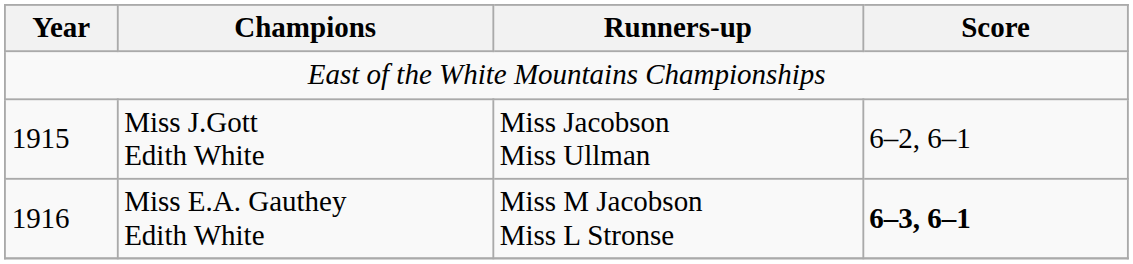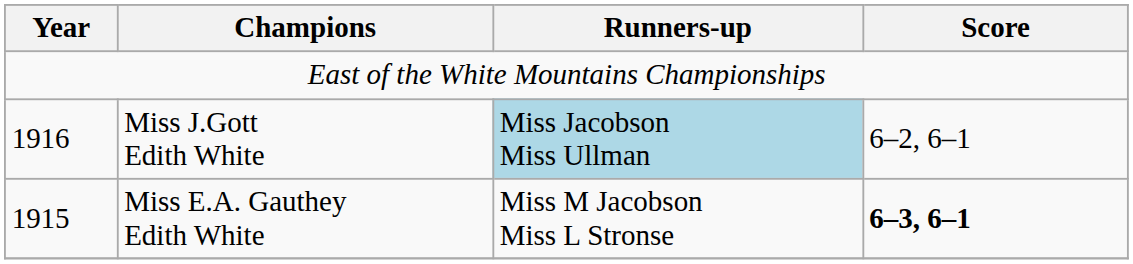Miss J.Gott Edith White | Year: 1915 -> 1916
Miss J.Gott Edith White | Runners-up: no background -> lightblue background
Miss E.A. Gauthey Edith White | Year: 1916 -> 1915
